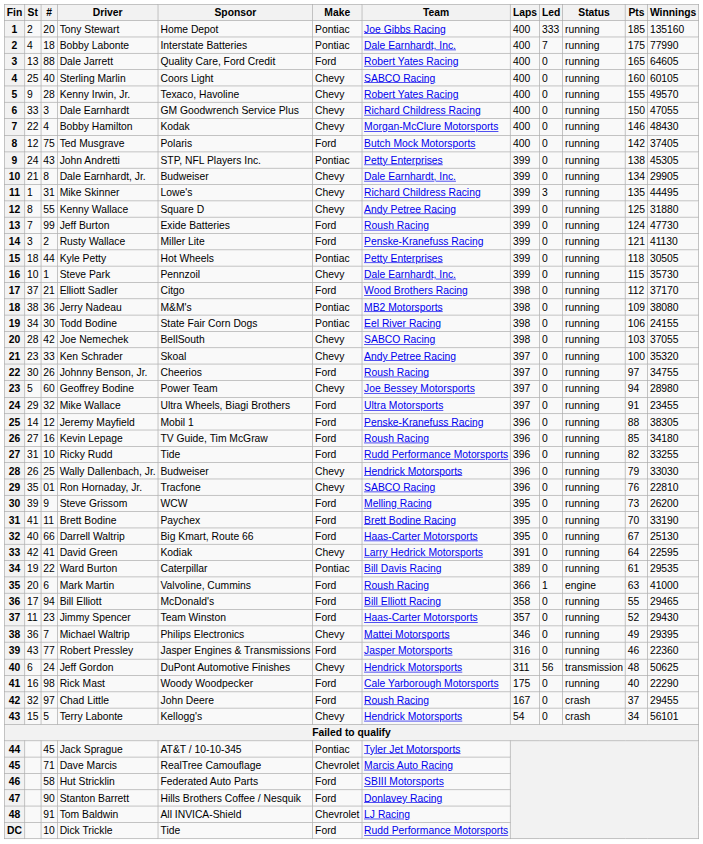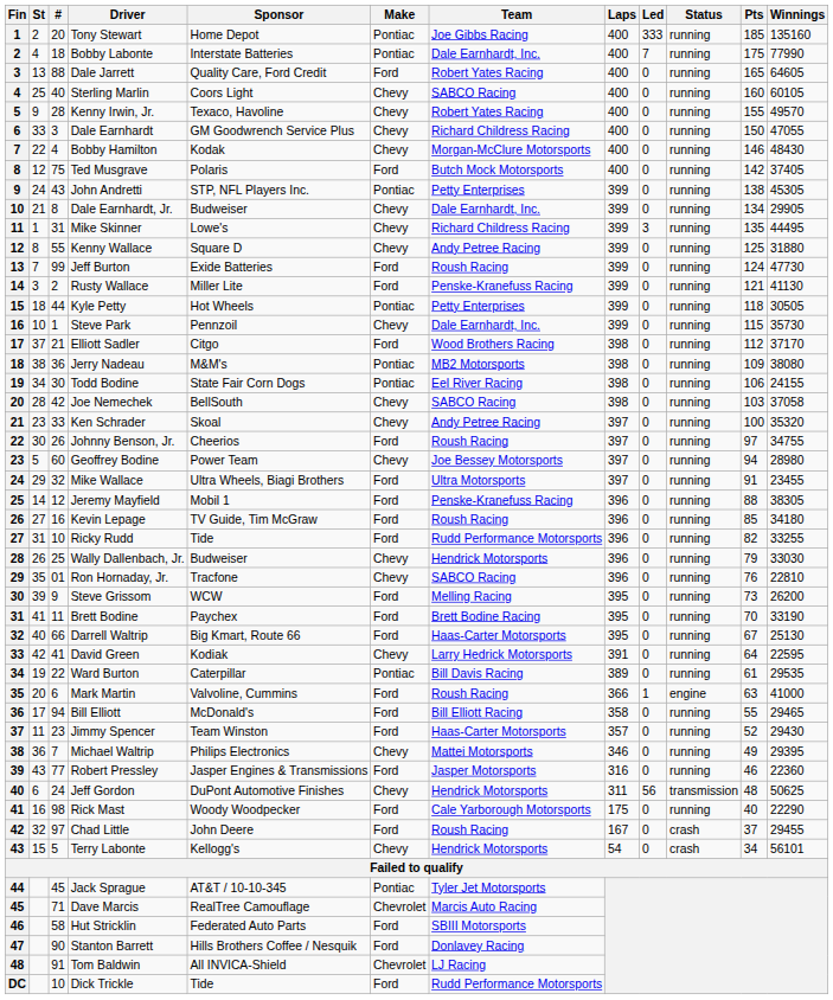Joe Nemechek | Winnings: 37055 -> 37058
